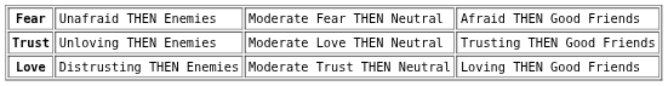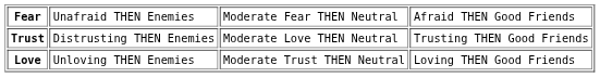Trust | column 2: Unloving THEN Enemies -> Distrusting THEN Enemies
Love | column 2: Distrusting THEN Enemies -> Unloving THEN Enemies
